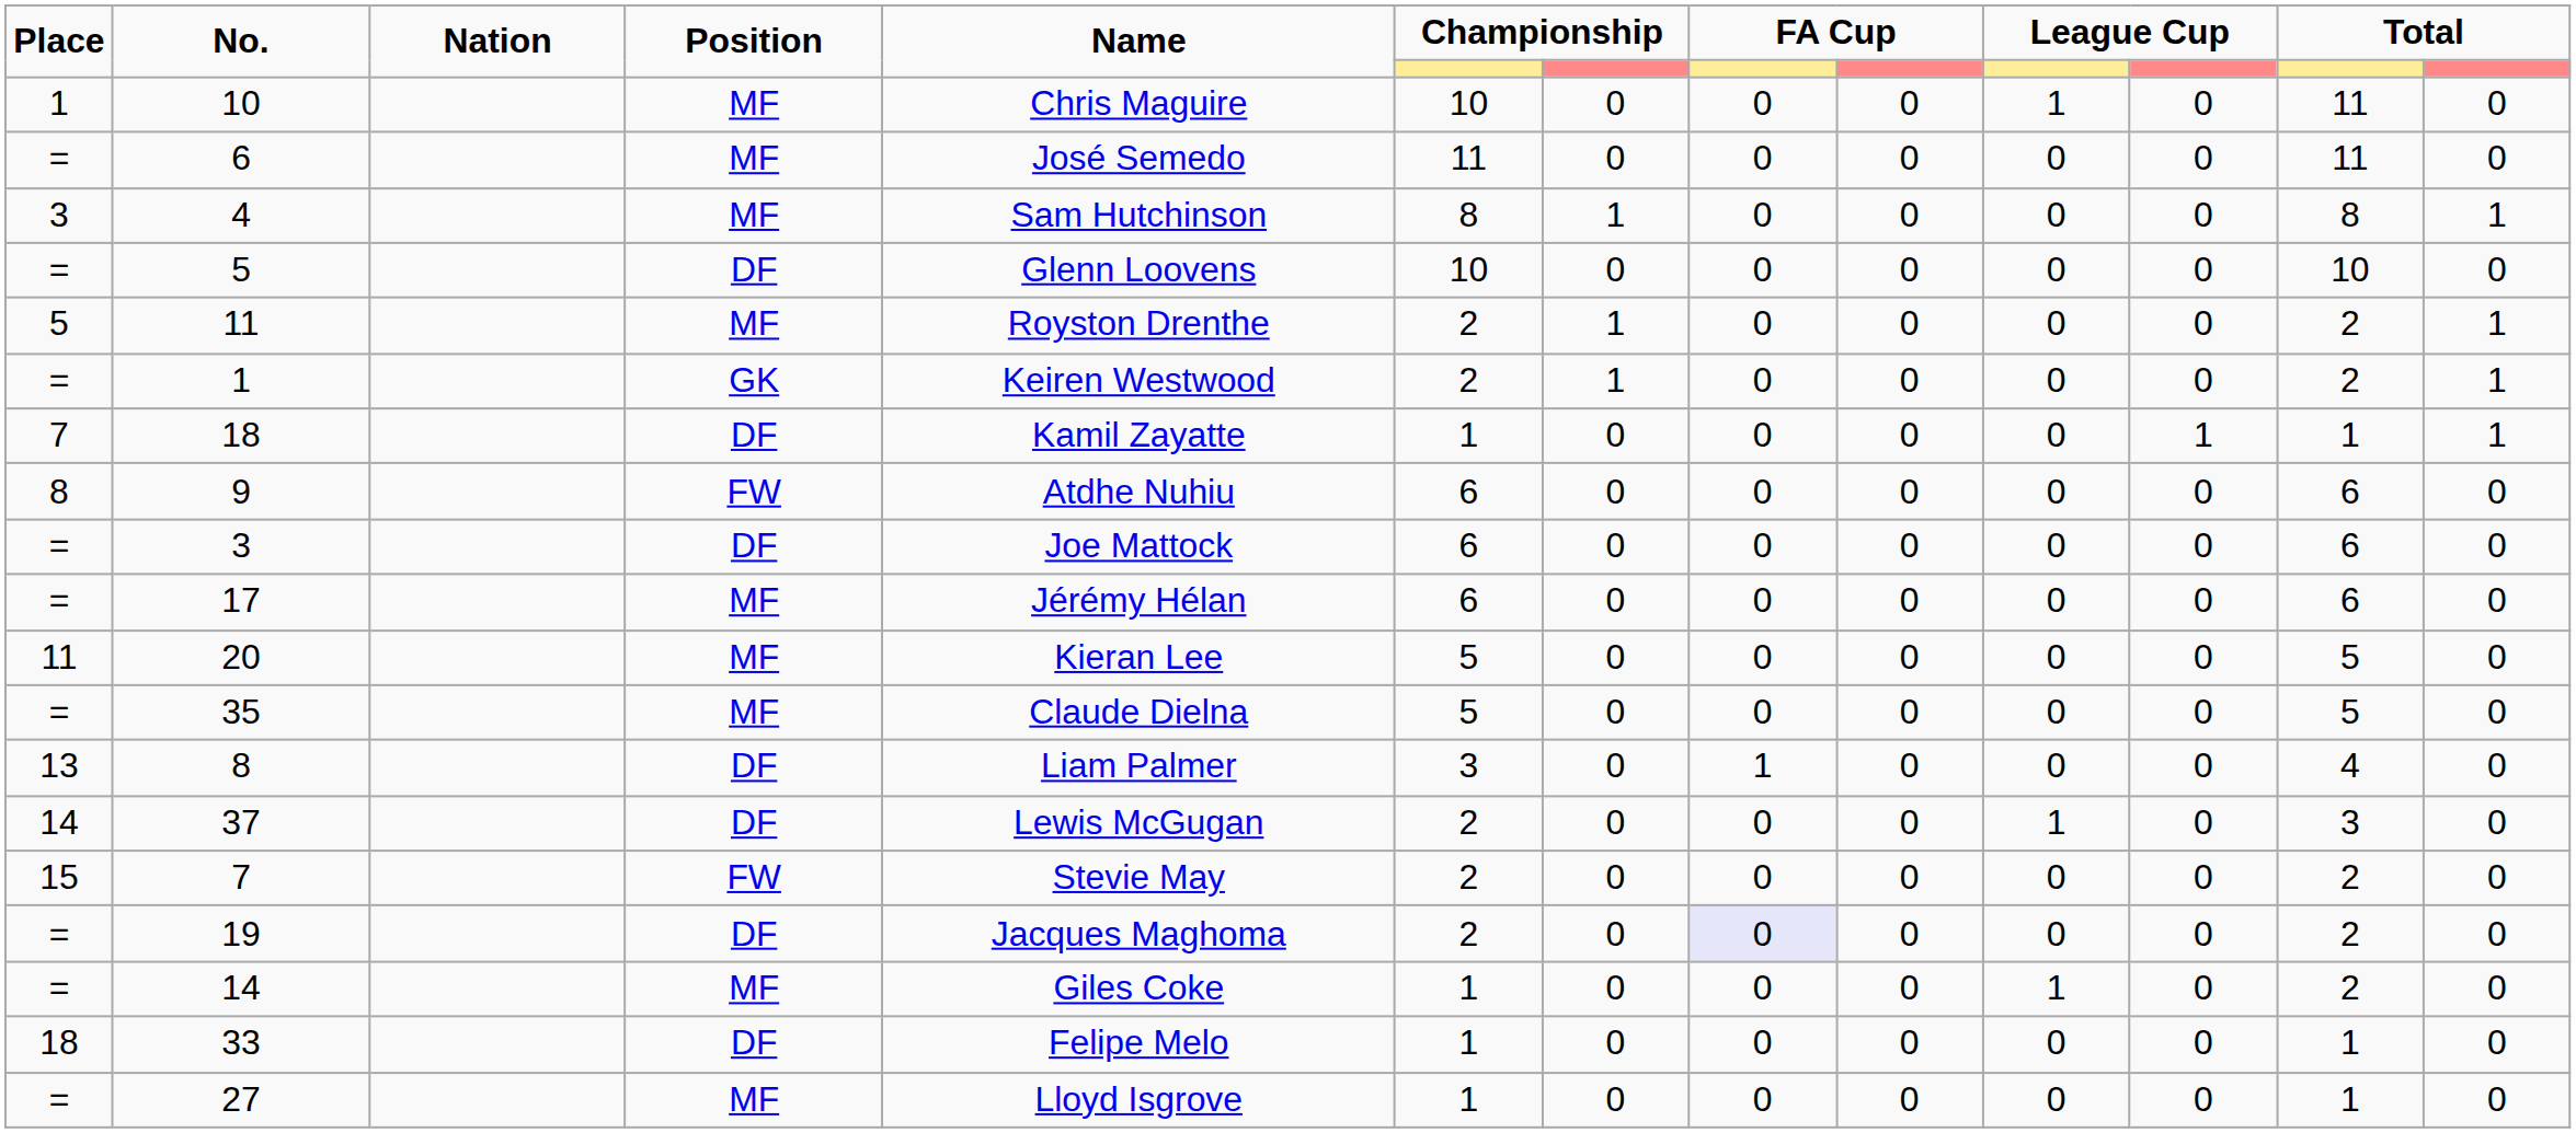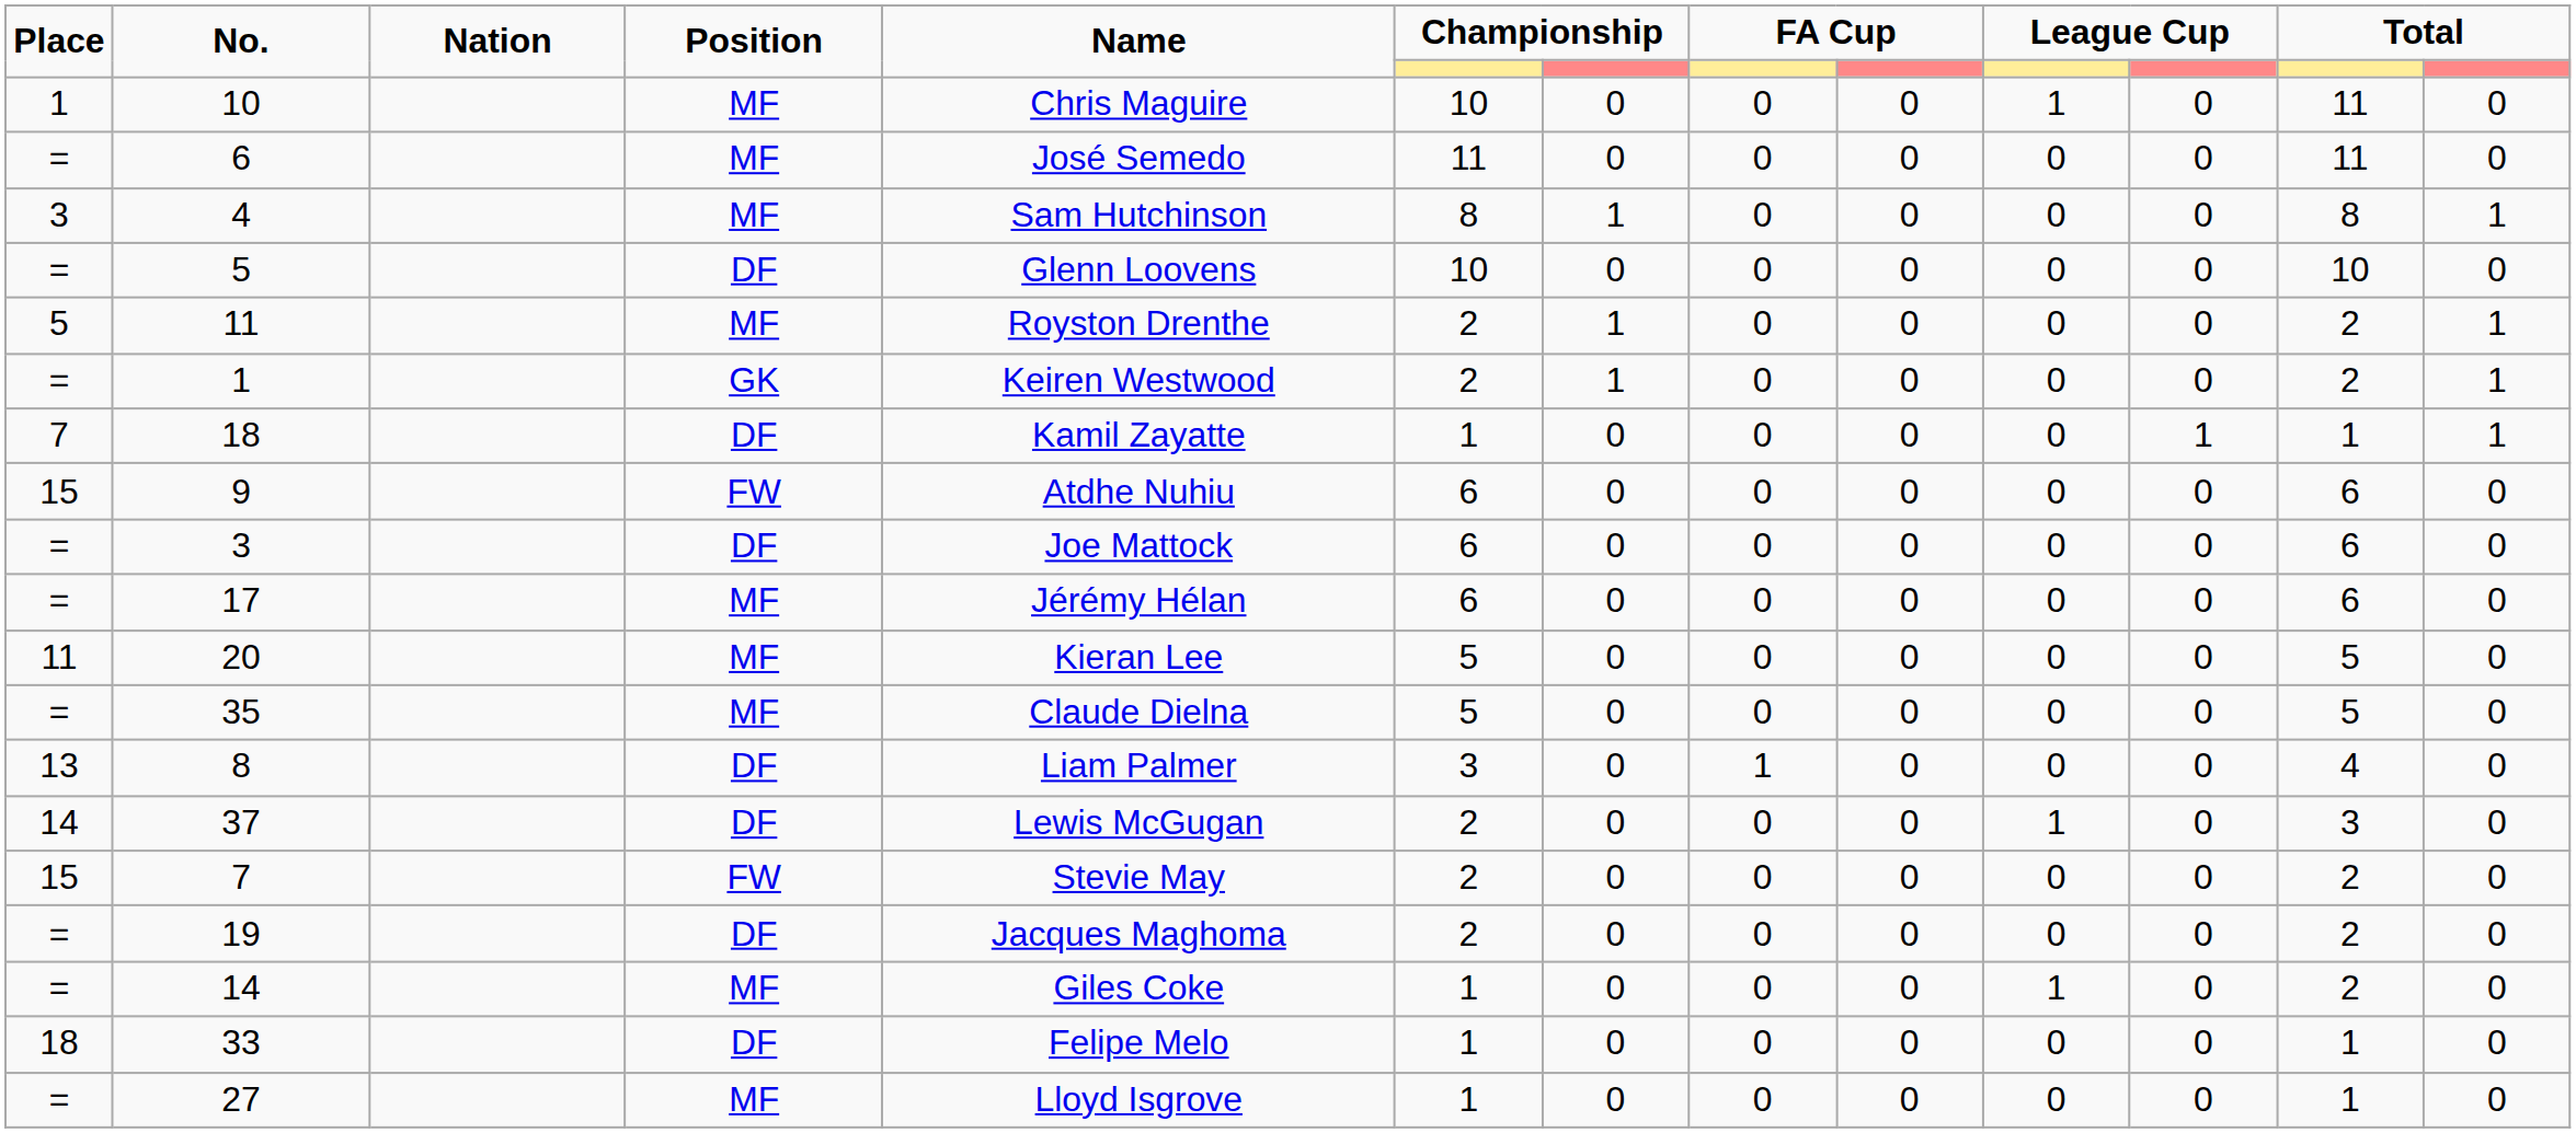9 | Place: 8 -> 15
19 | column 8: lavender background -> no background
